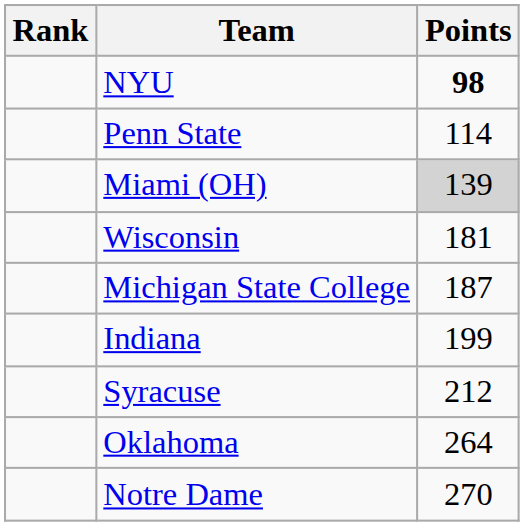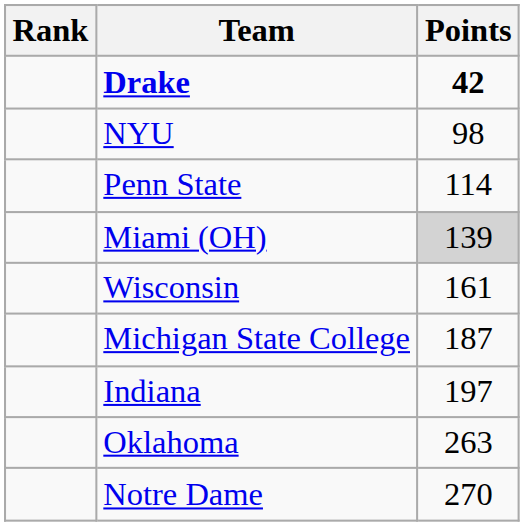+ row: Drake | 42
NYU | Points: bold -> normal
Wisconsin | Points: 181 -> 161
Indiana | Points: 199 -> 197
- row: Syracuse | 212
Oklahoma | Points: 264 -> 263
